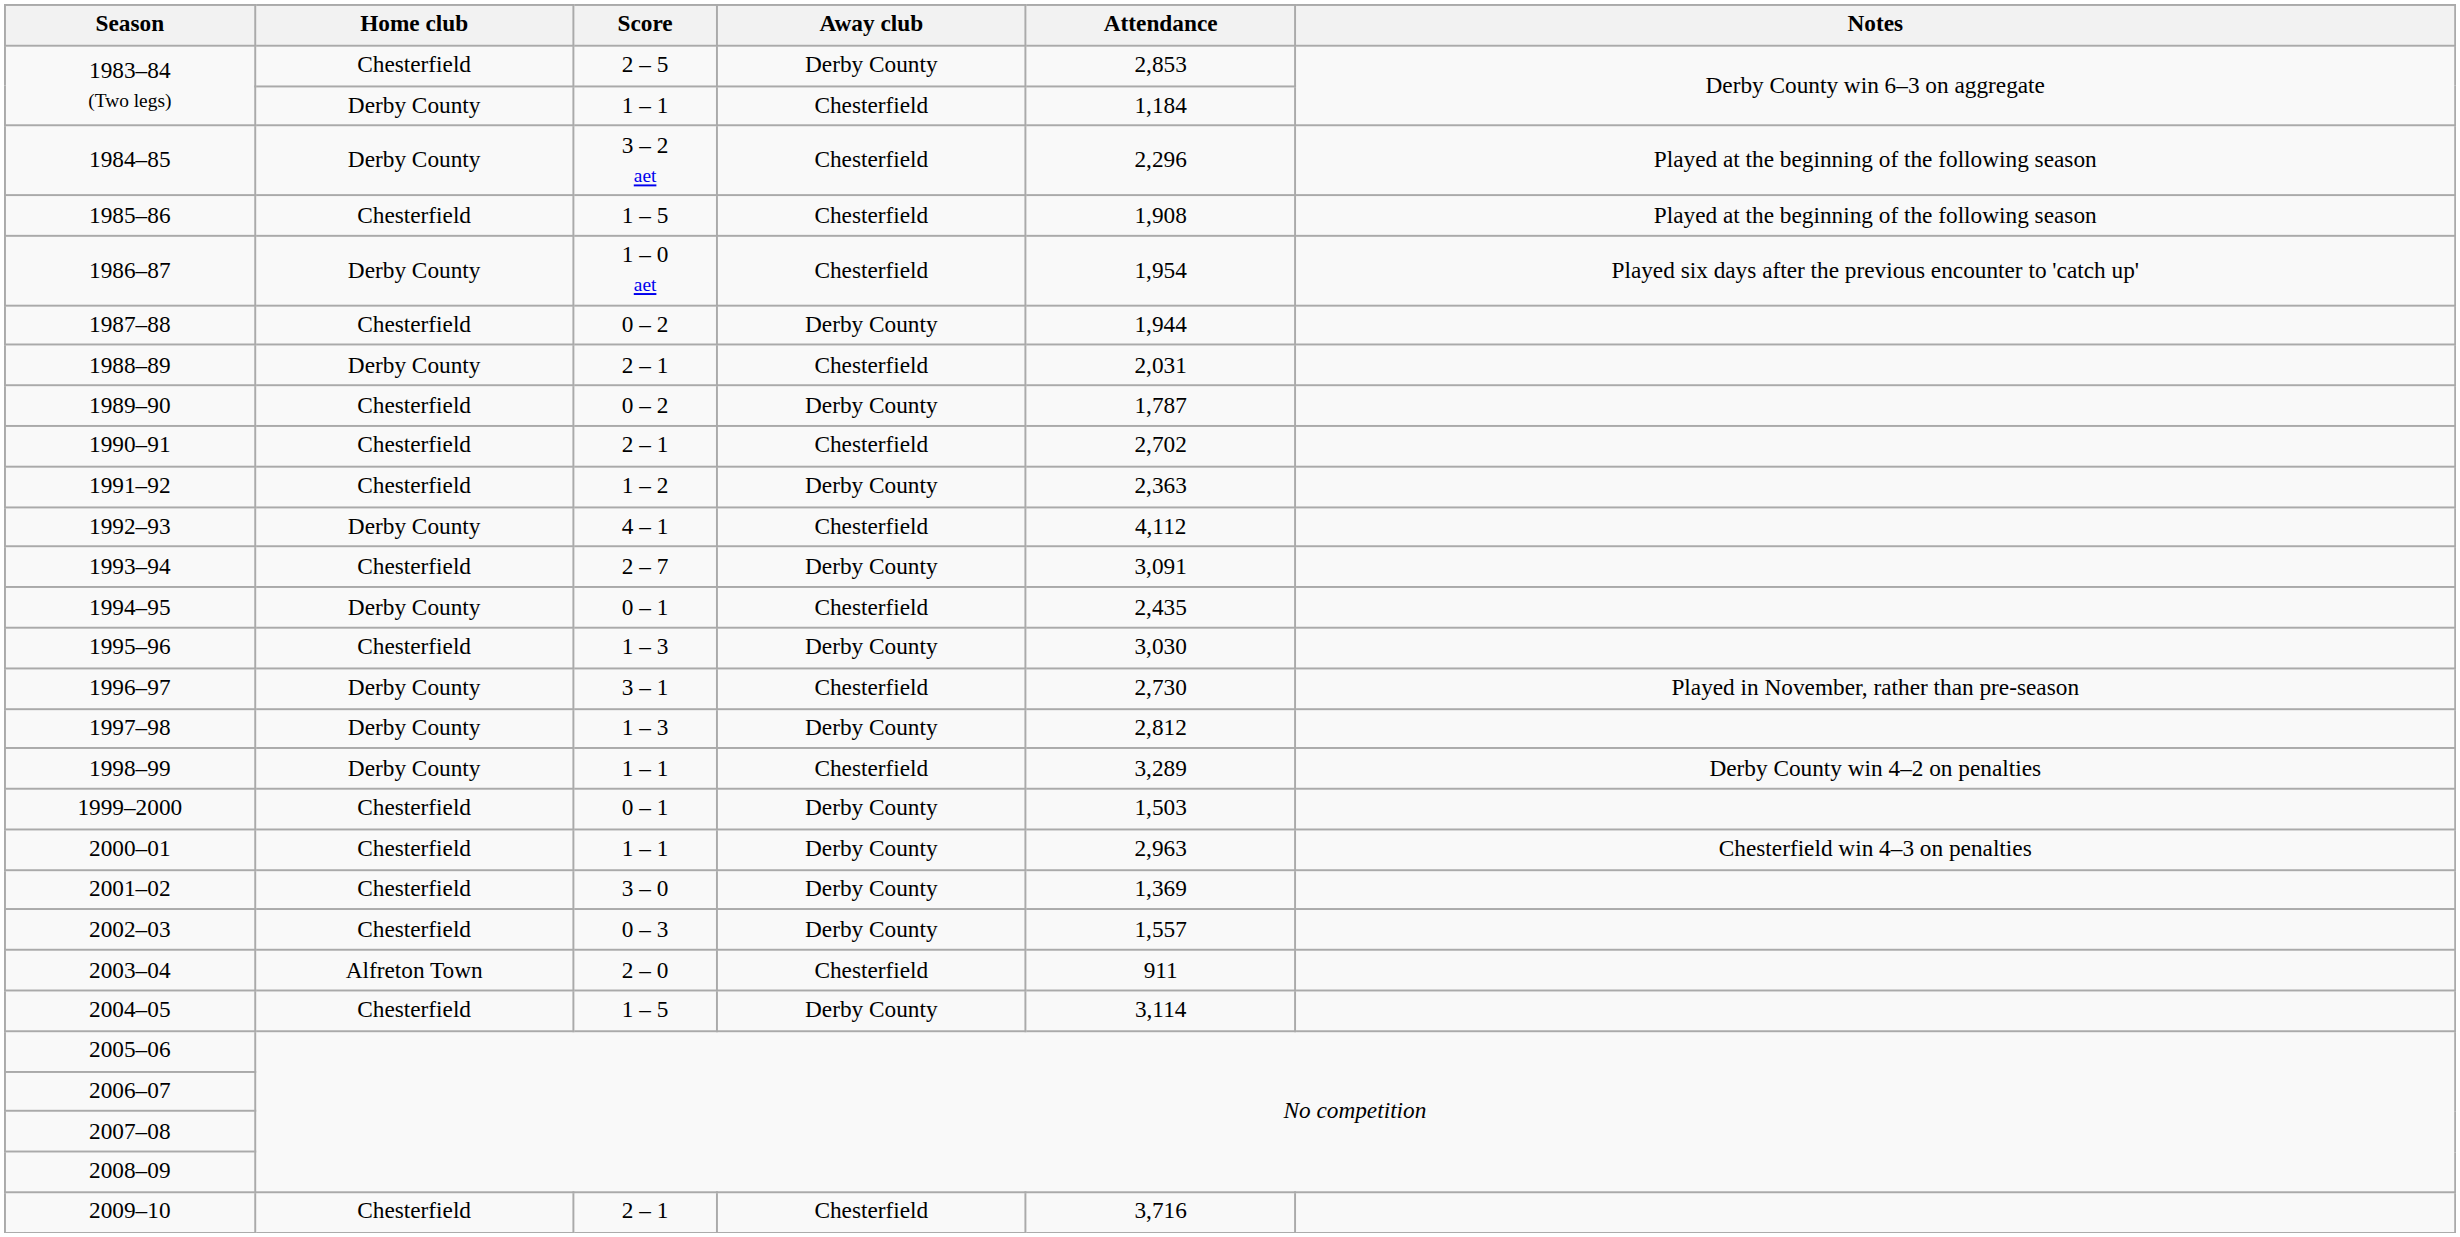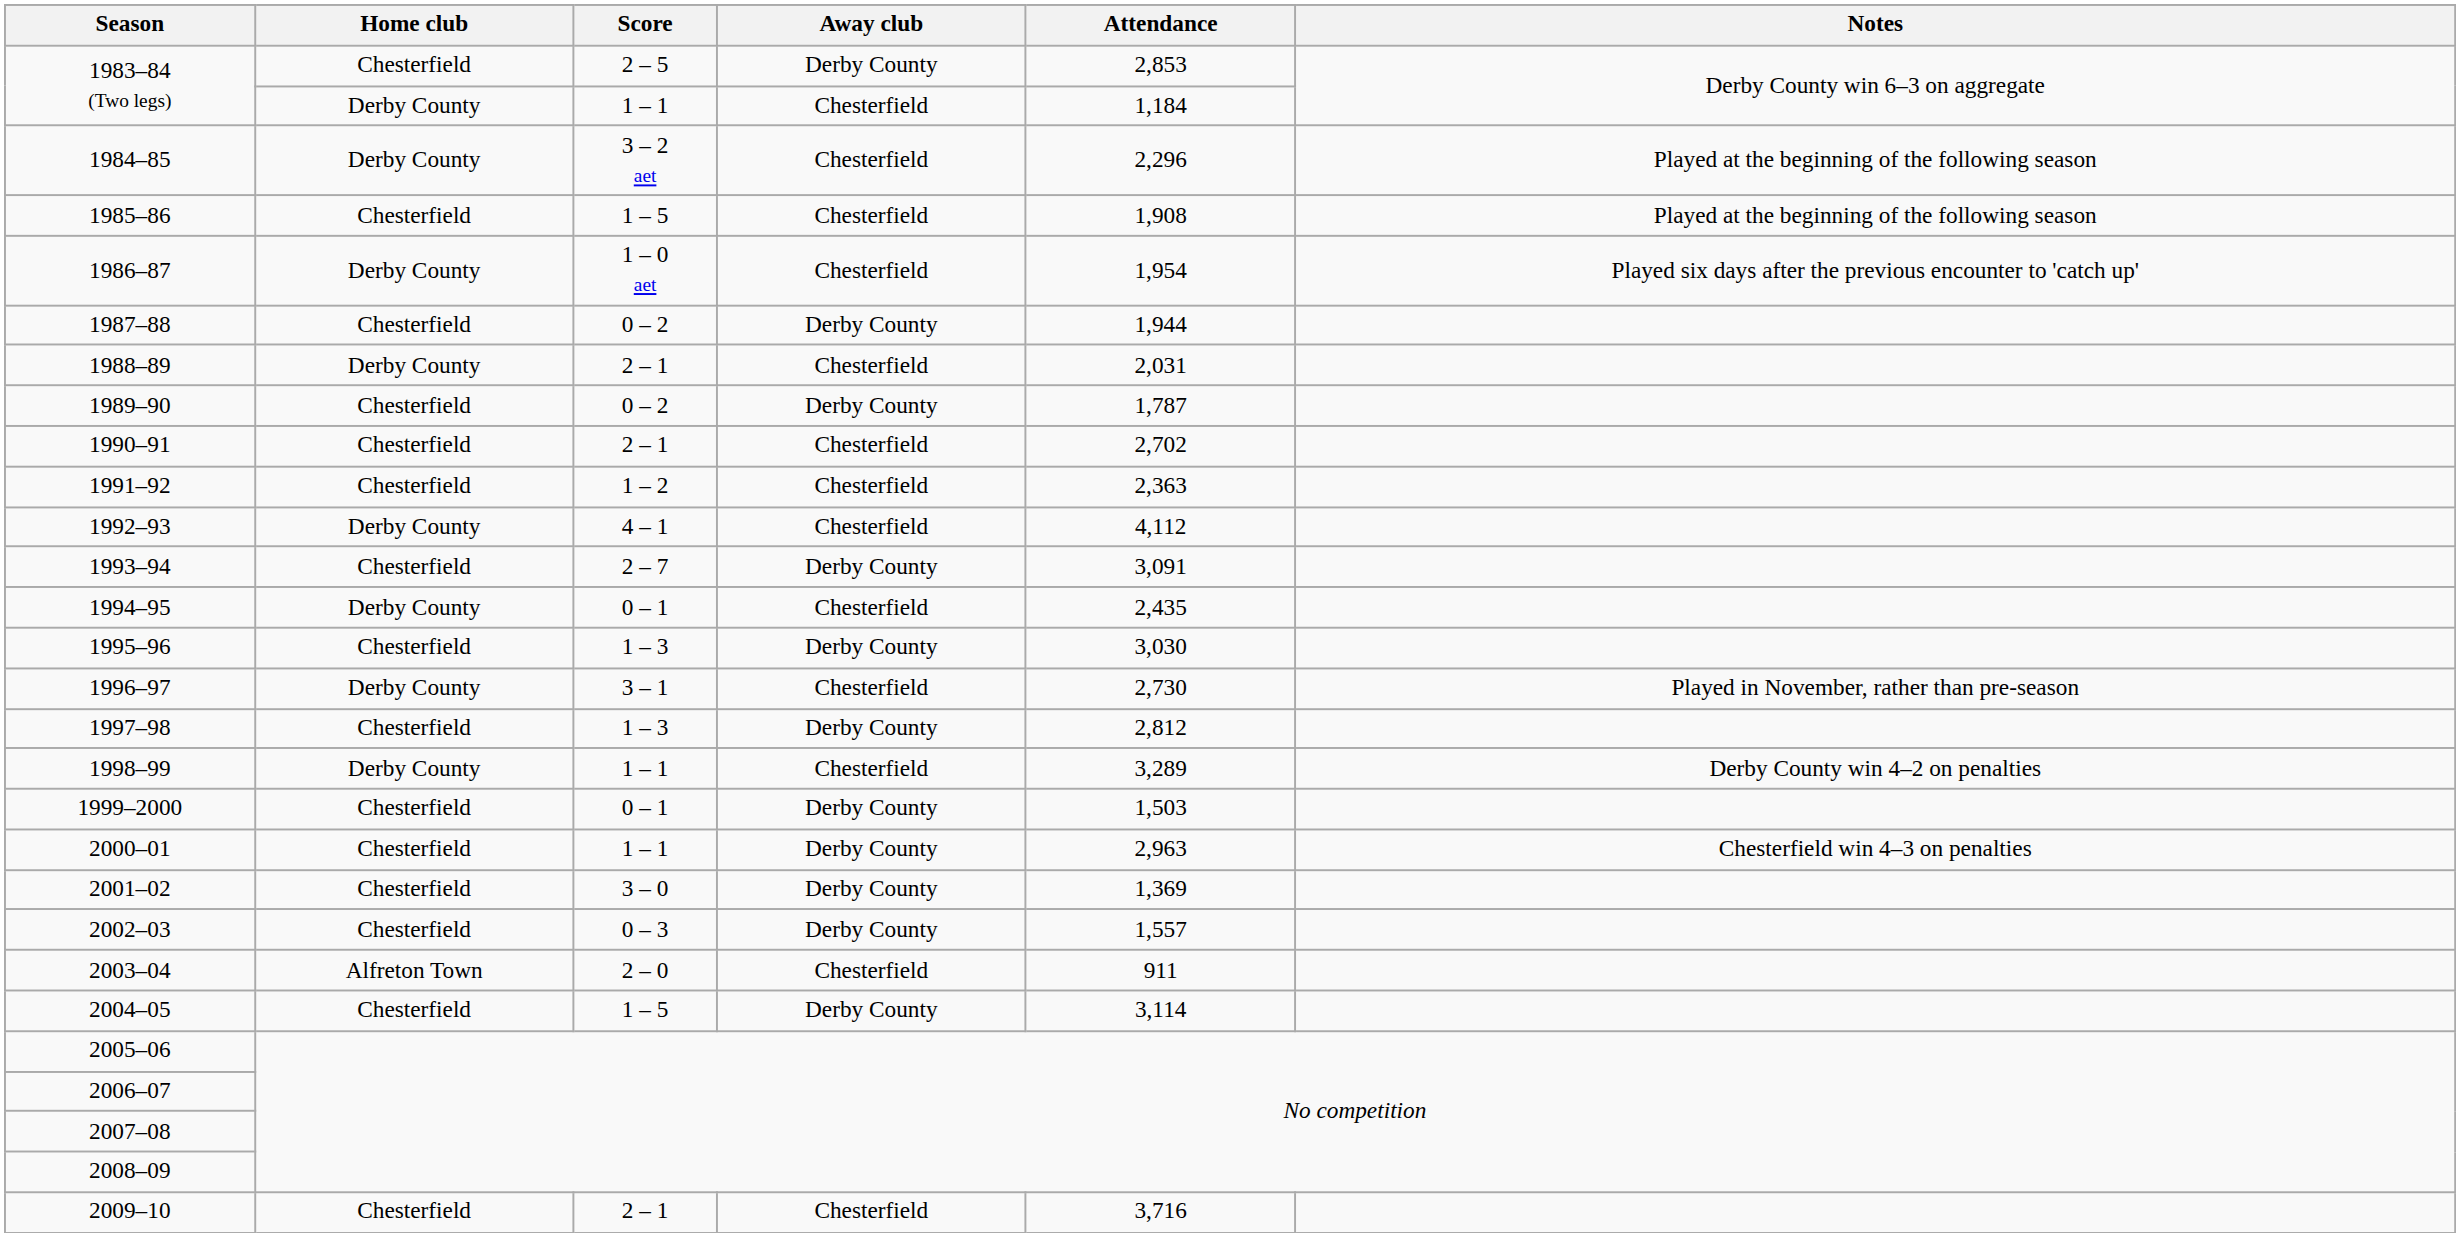1991–92 | Away club: Derby County -> Chesterfield
1997–98 | Home club: Derby County -> Chesterfield
